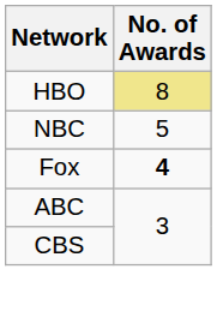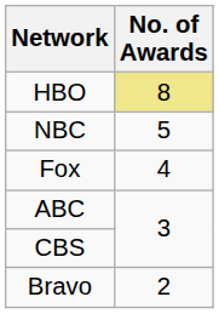Fox | No. of Awards: bold -> normal
+ row: Bravo | 2
